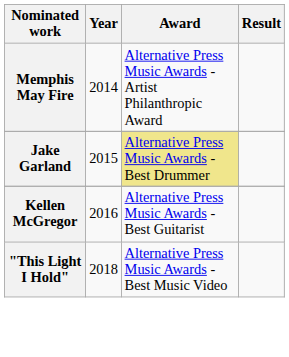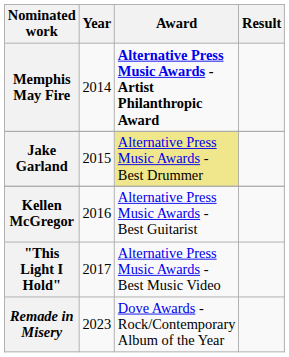Memphis May Fire | Award: normal -> bold
"This Light I Hold" | Year: 2018 -> 2017
+ row: Remade in Misery | 2023 | Dove Awards - Rock/Contemporary Album of the Year
